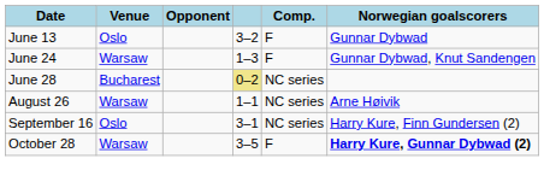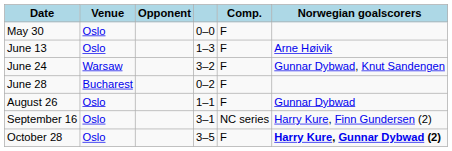+ row: May 30 | Oslo | 0–0 | F
June 13 | column 4: 3–2 -> 1–3
June 13 | Norwegian goalscorers: Gunnar Dybwad -> Arne Høivik
June 24 | column 4: 1–3 -> 3–2
June 28 | column 4: khaki background -> no background
June 28 | Comp.: NC series -> F
August 26 | Venue: Warsaw -> Oslo
August 26 | Comp.: NC series -> F
August 26 | Norwegian goalscorers: Arne Høivik -> Gunnar Dybwad
October 28 | Venue: Warsaw -> Oslo
